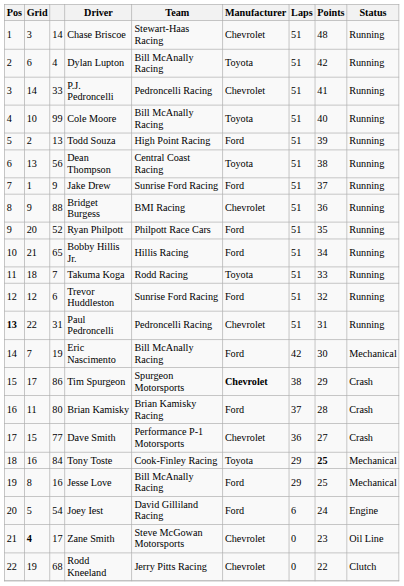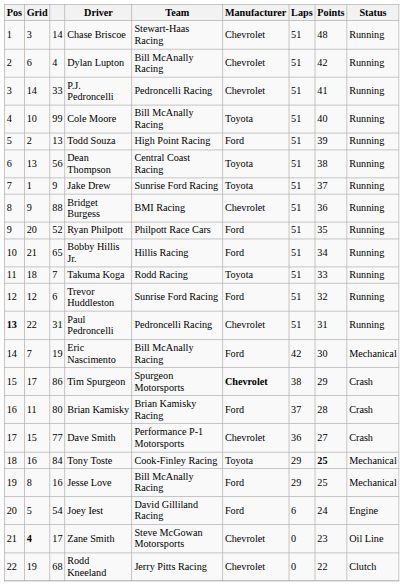Dylan Lupton | Manufacturer: Toyota -> Chevrolet
Jake Drew | Manufacturer: Ford -> Toyota
